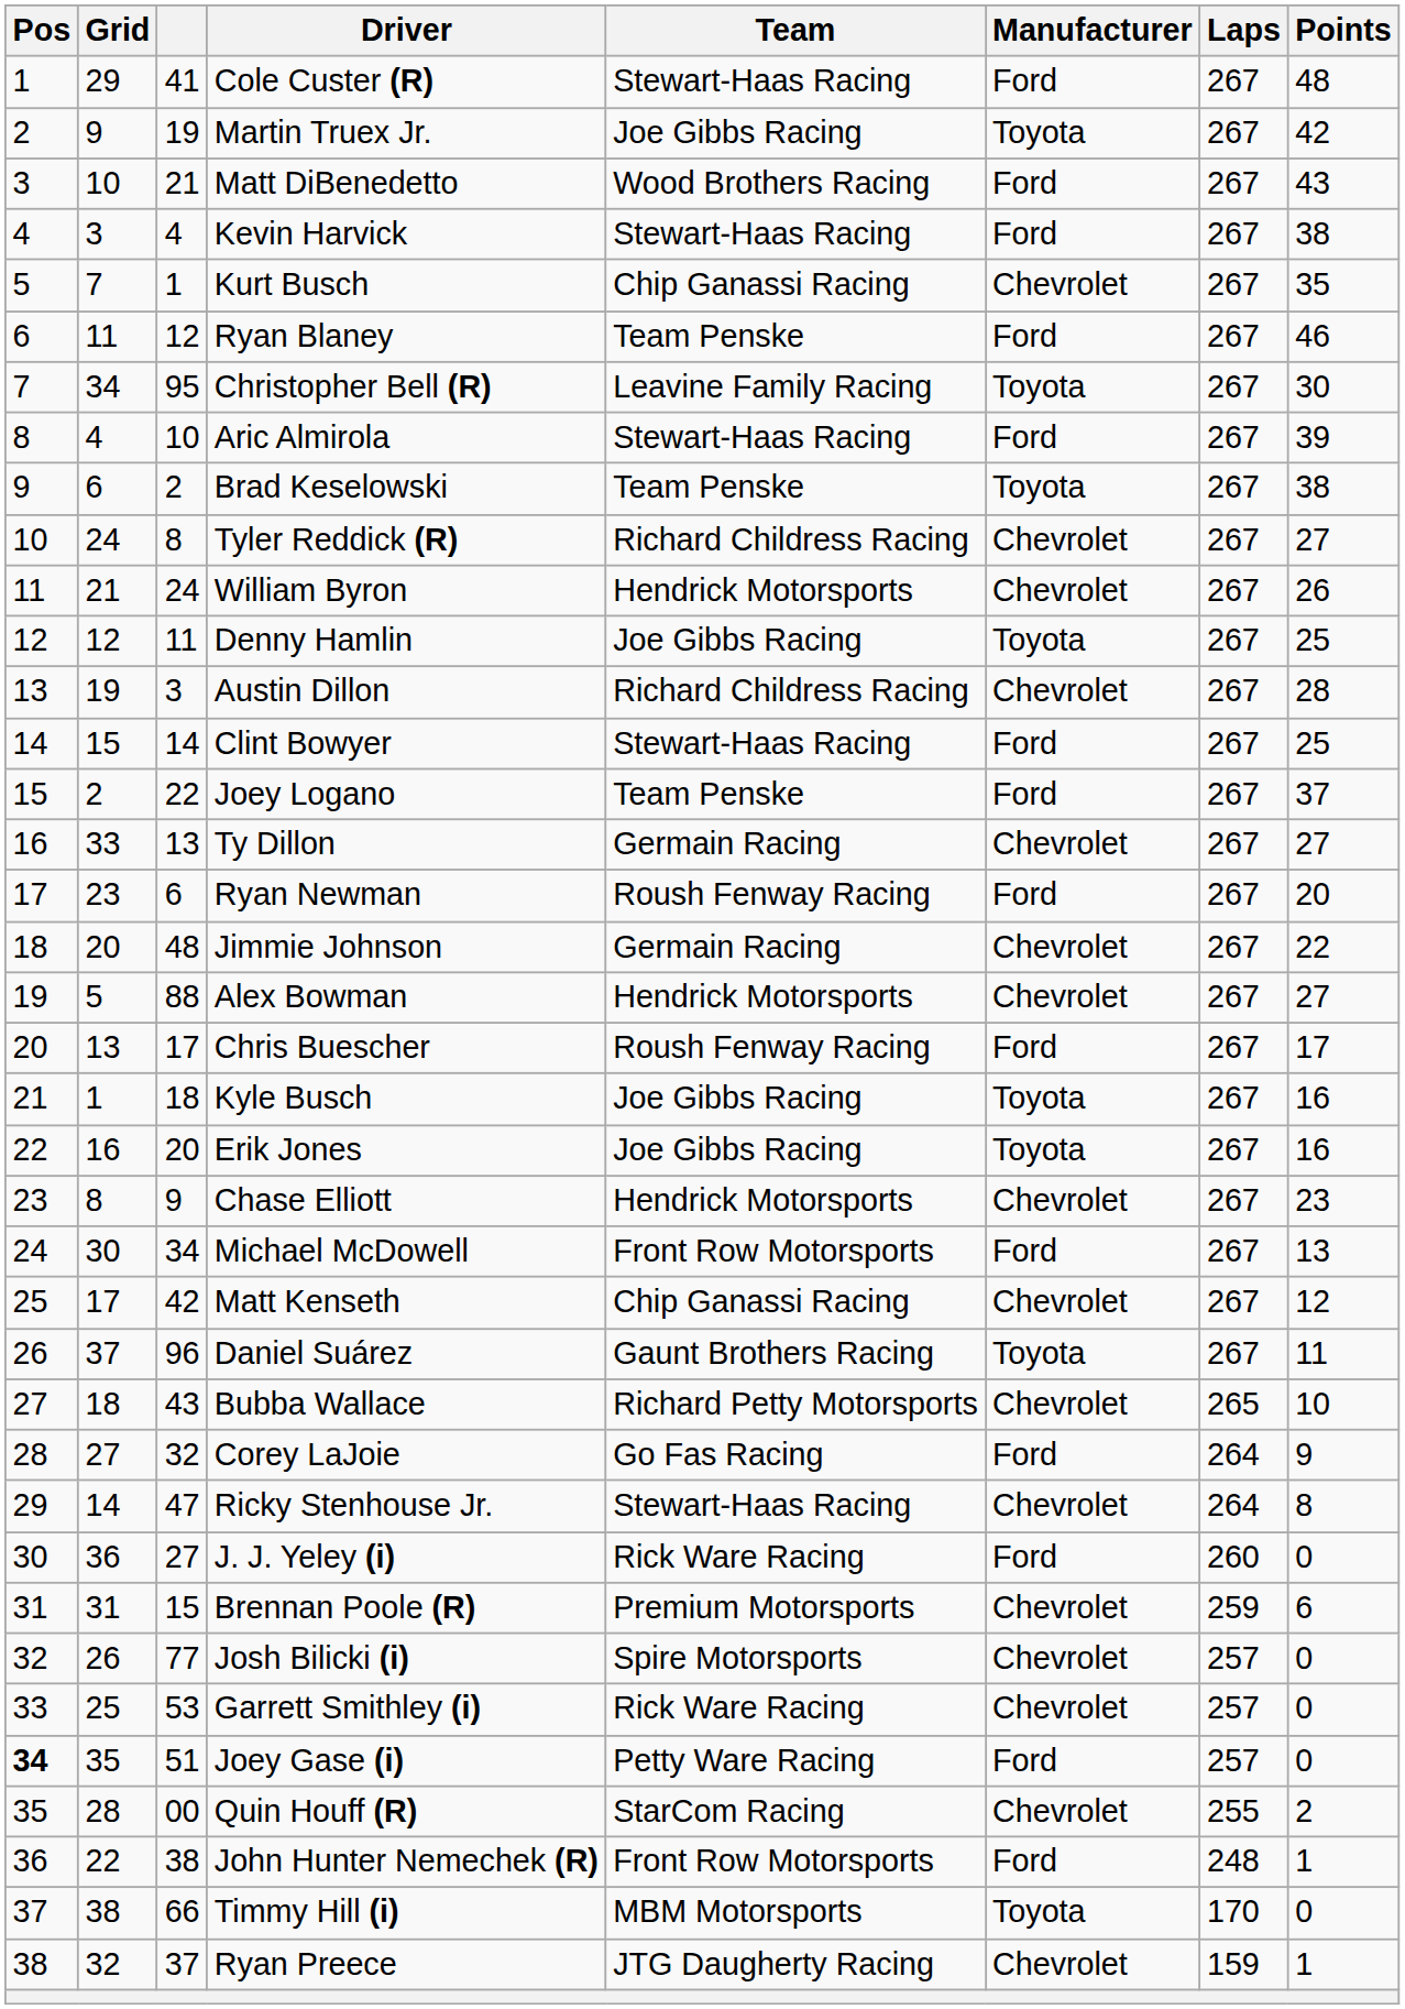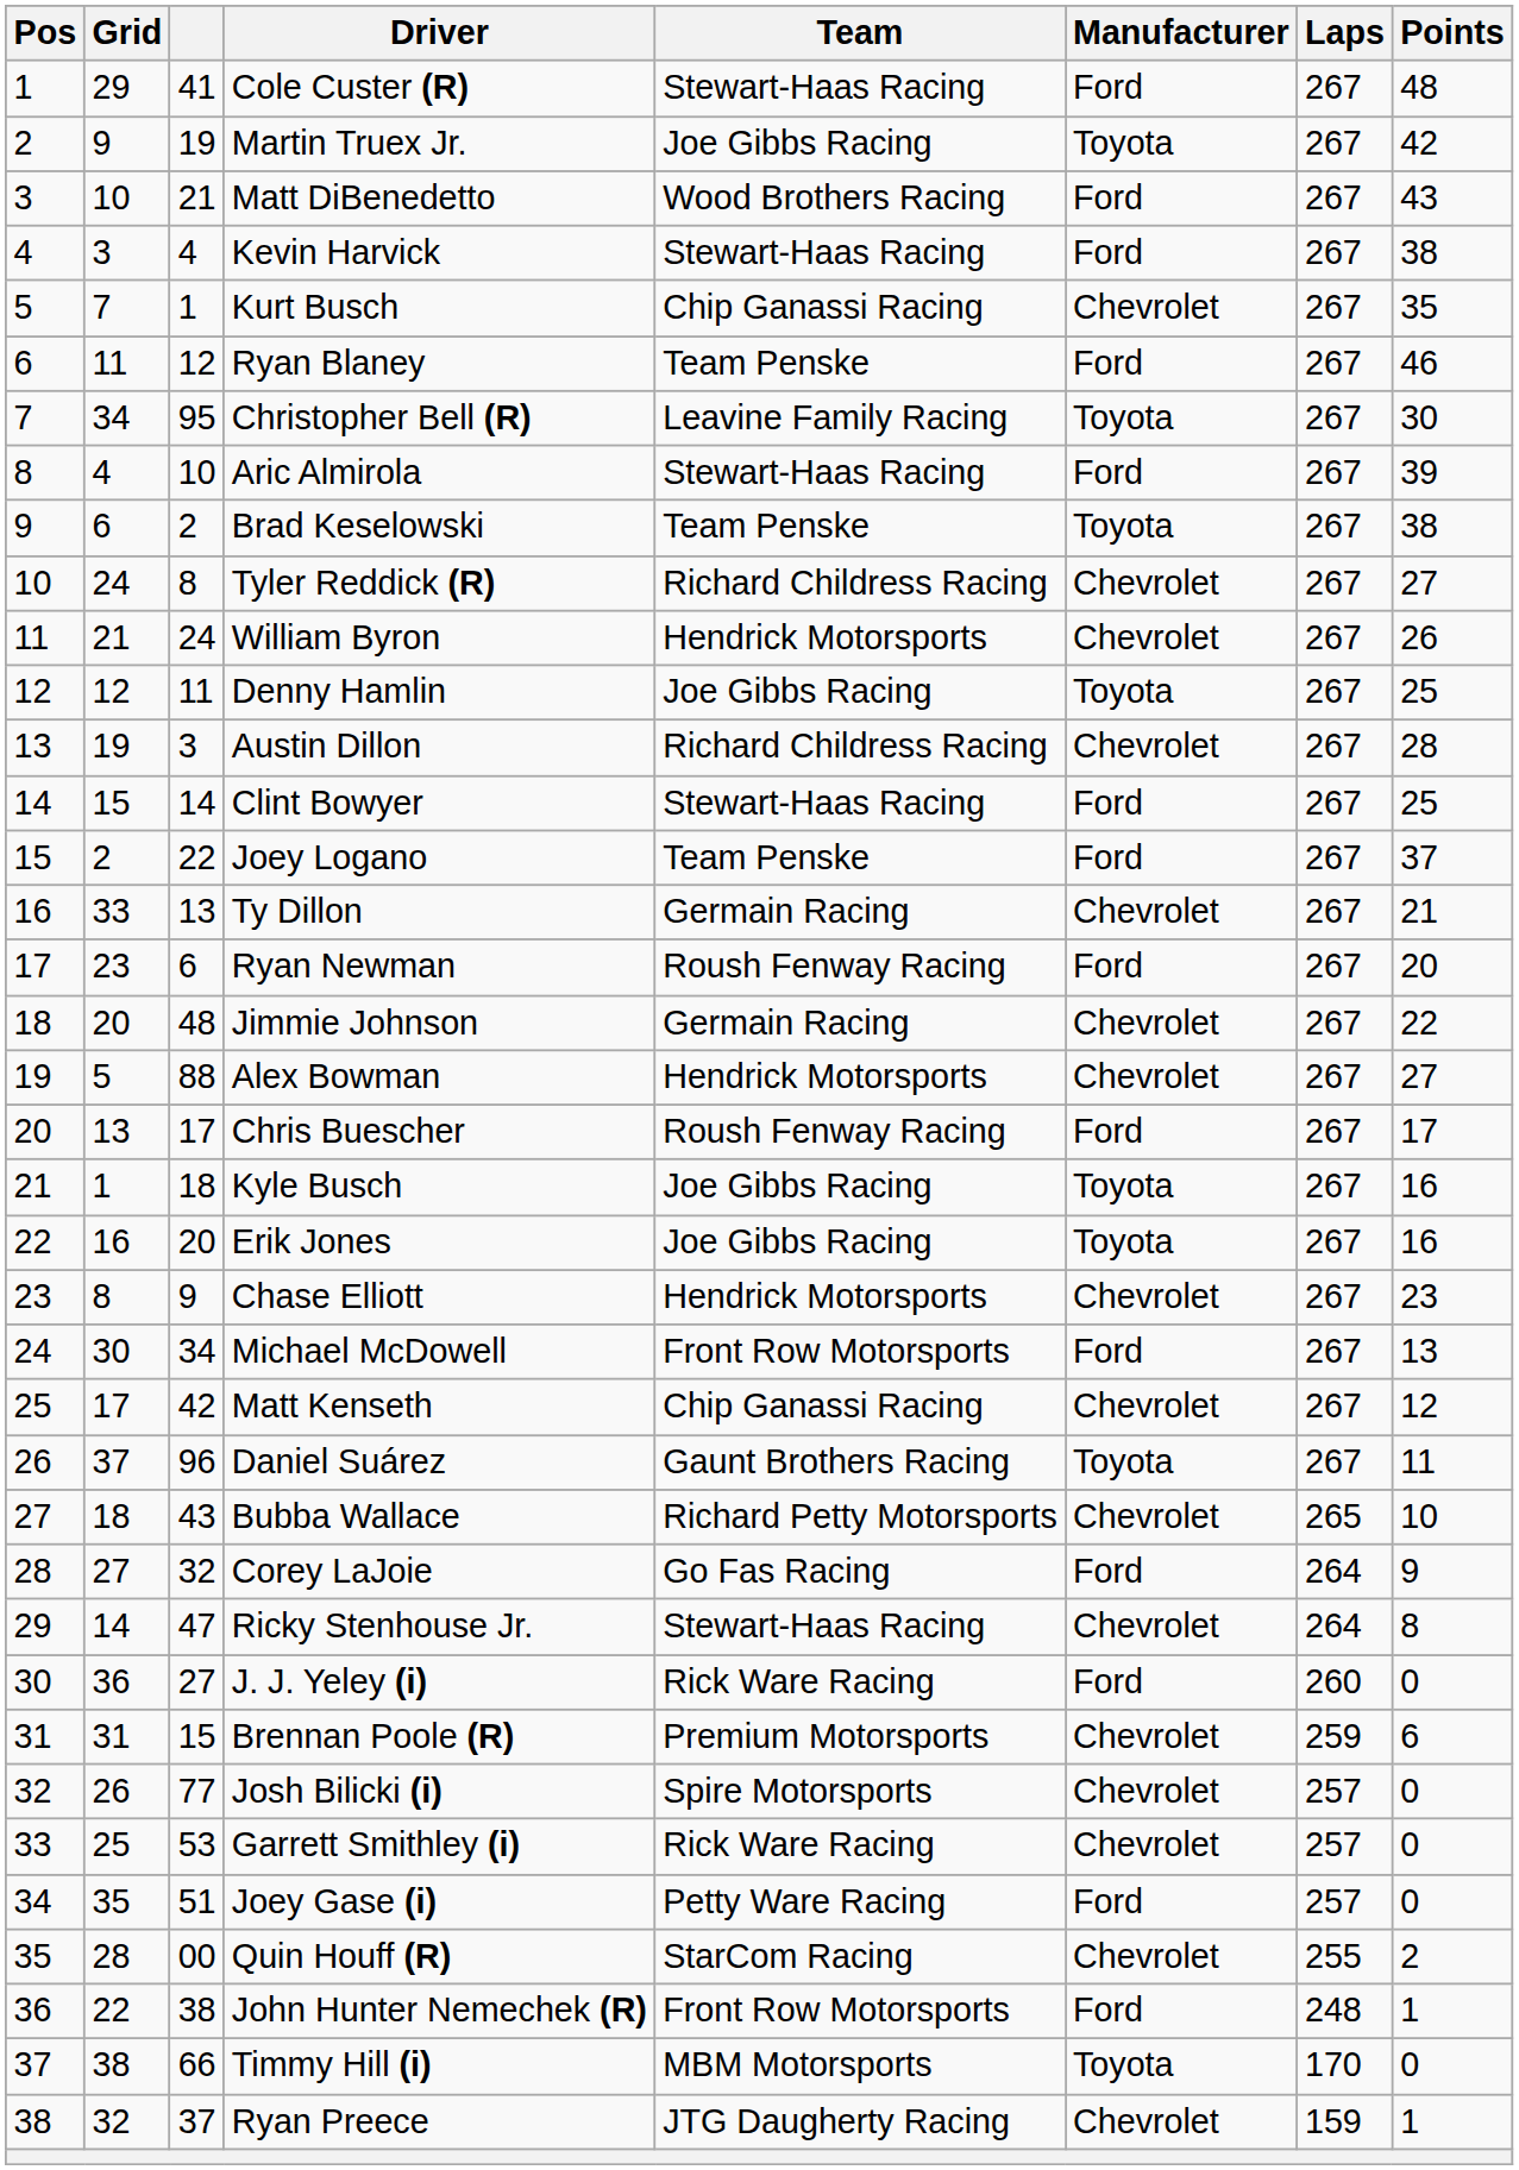Ty Dillon | Points: 27 -> 21
Joey Gase (i) | Pos: bold -> normal
